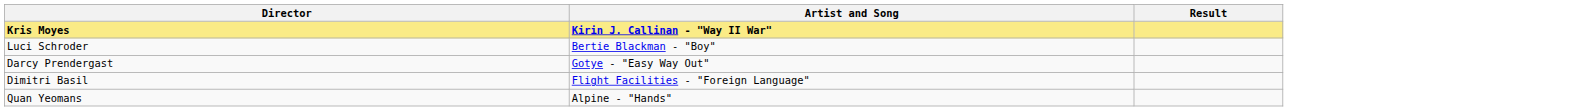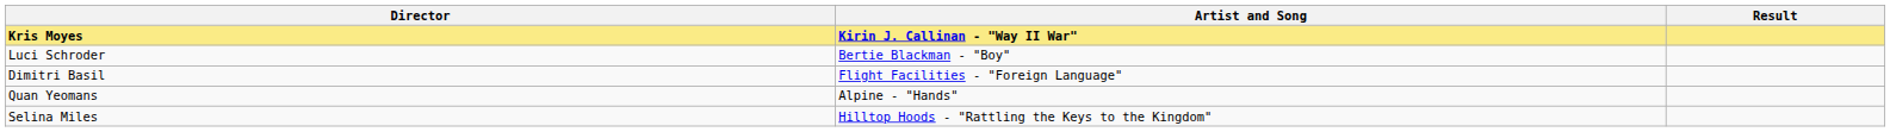- row: Darcy Prendergast | Gotye - "Easy Way Out"
+ row: Selina Miles | Hilltop Hoods - "Rattling the Keys to the Kingdom"
